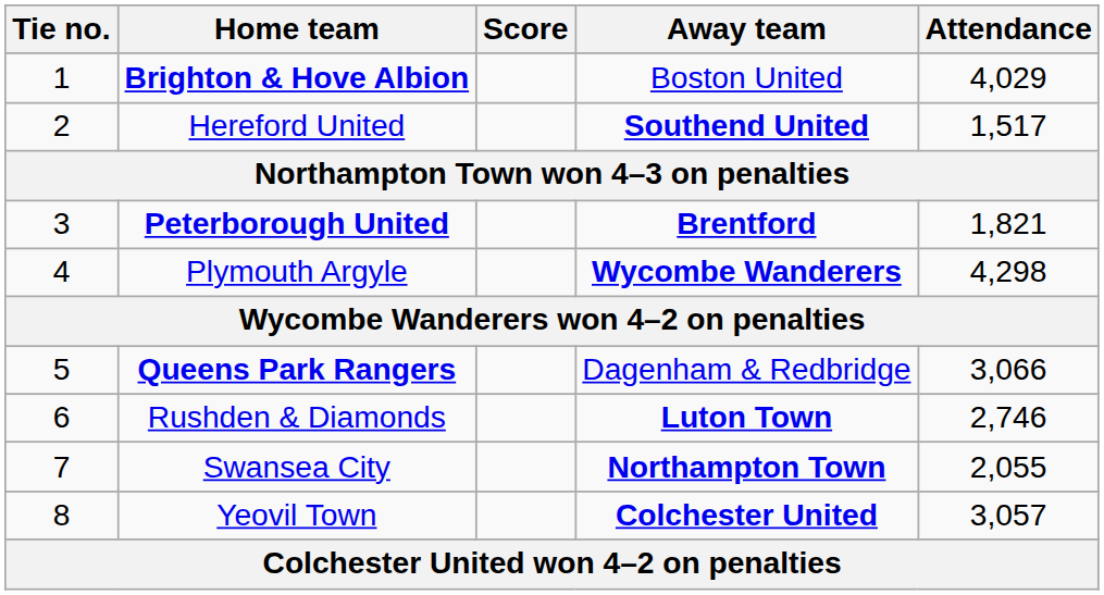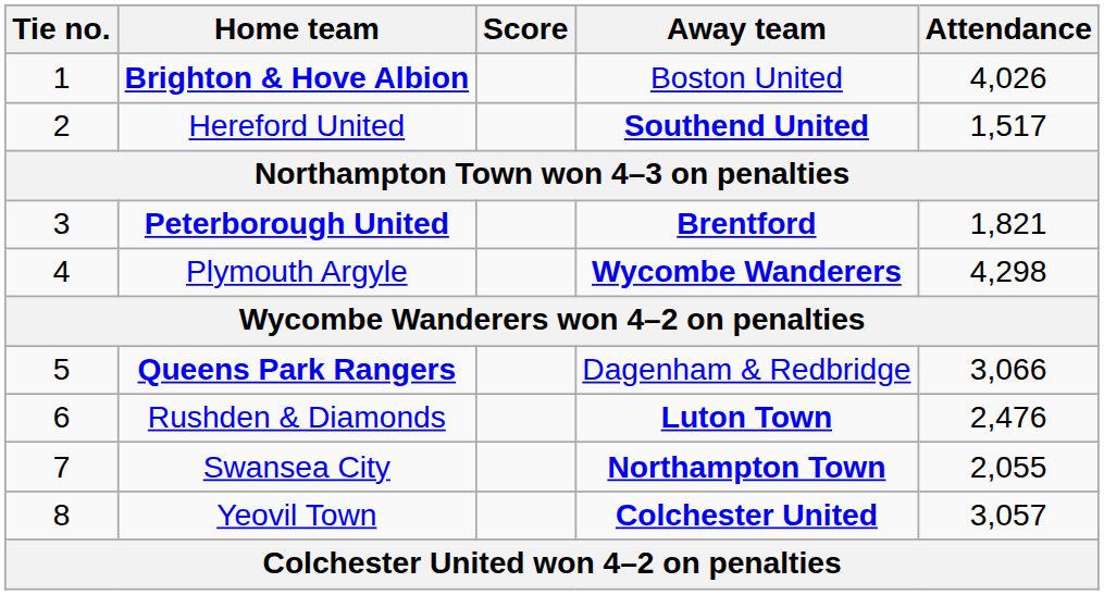Brighton & Hove Albion | Attendance: 4,029 -> 4,026
Rushden & Diamonds | Attendance: 2,746 -> 2,476
